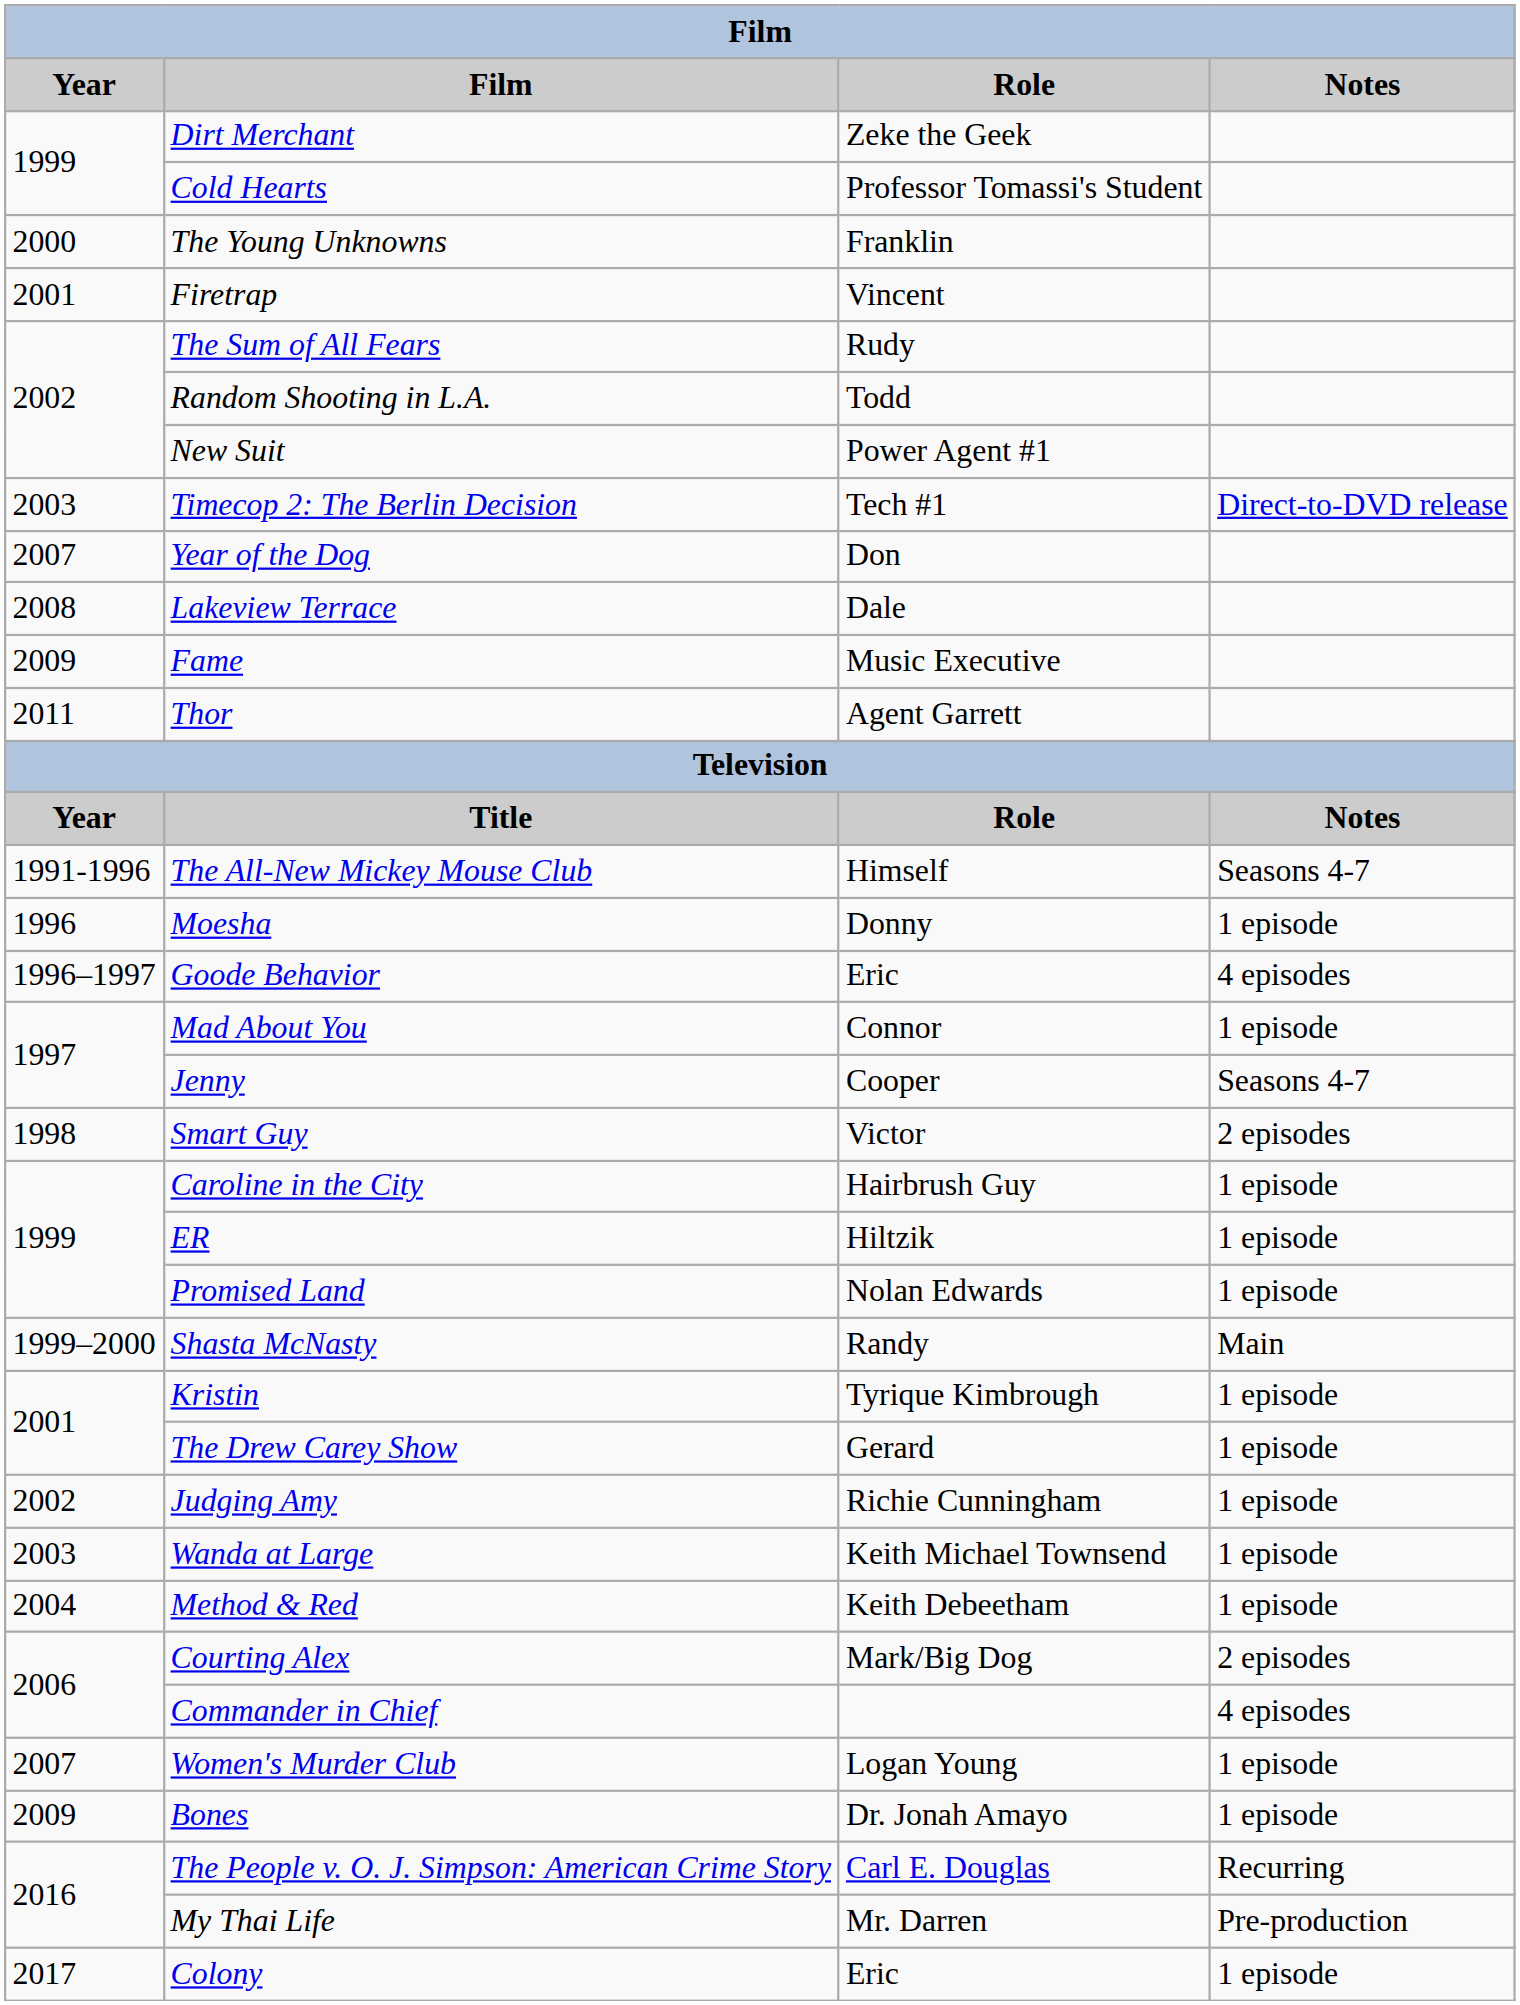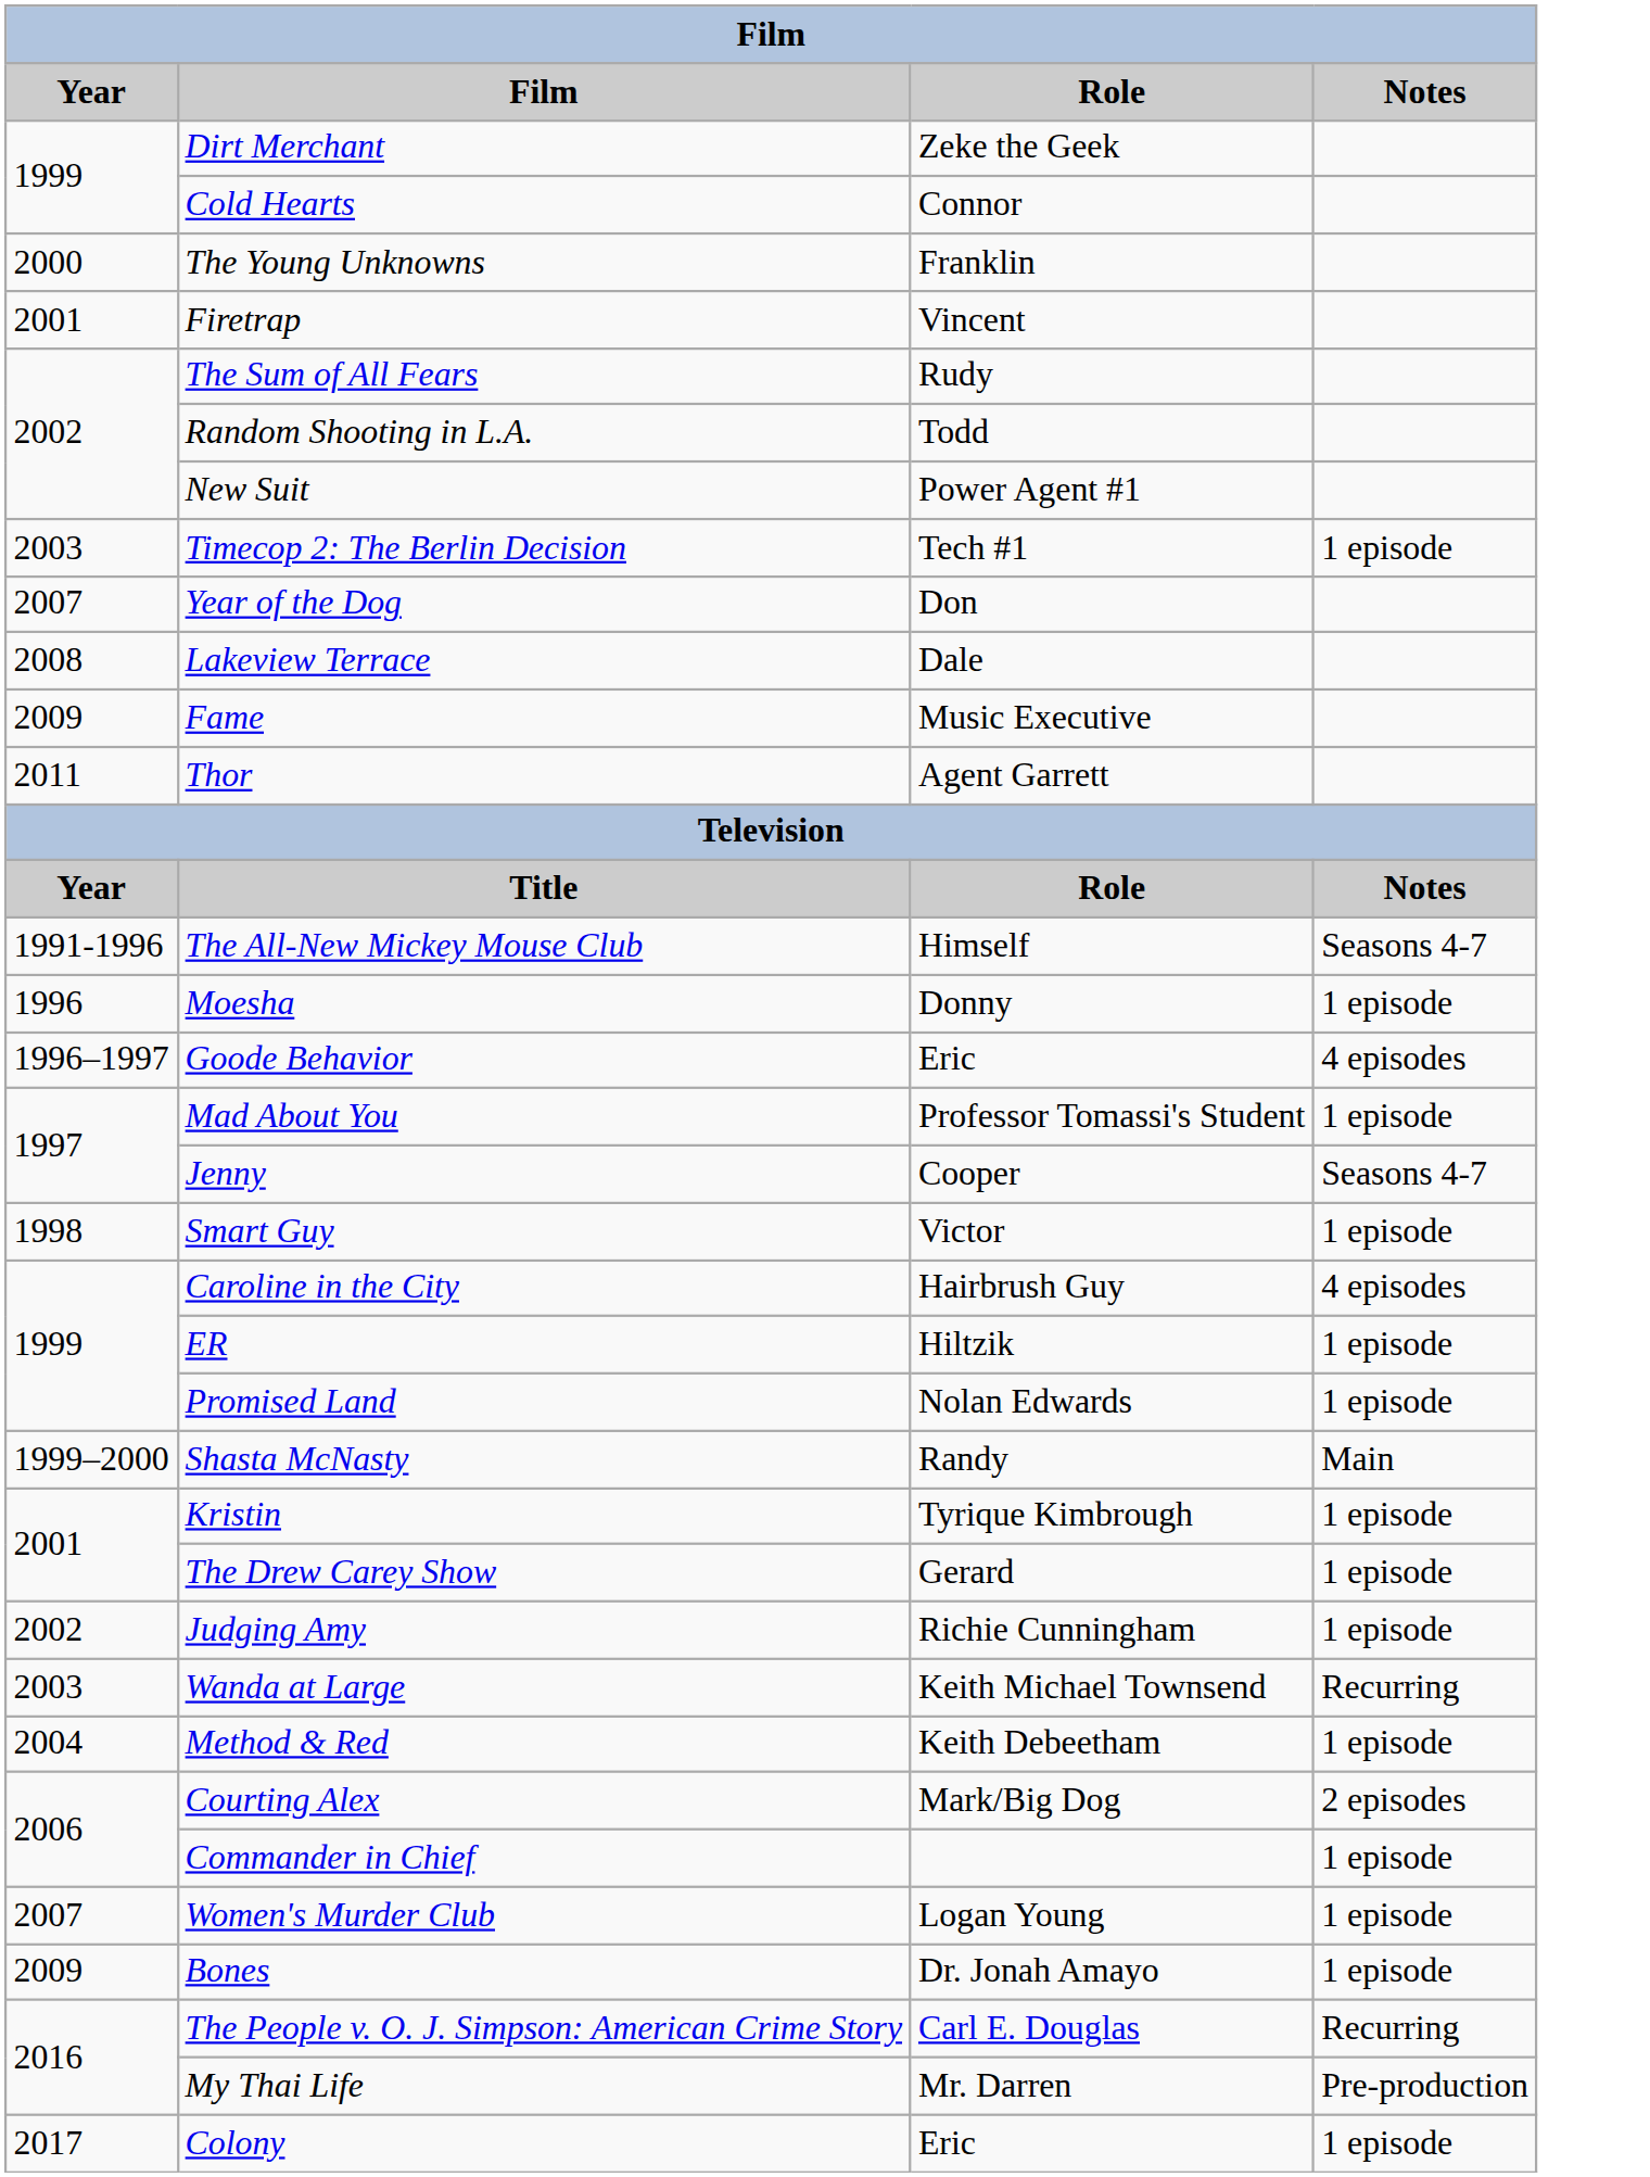Cold Hearts | Role: Professor Tomassi's Student -> Connor
Timecop 2: The Berlin Decision | Notes: Direct-to-DVD release -> 1 episode
Mad About You | Role: Connor -> Professor Tomassi's Student
Smart Guy | Notes: 2 episodes -> 1 episode
Caroline in the City | Notes: 1 episode -> 4 episodes
Wanda at Large | Notes: 1 episode -> Recurring
Commander in Chief | Notes: 4 episodes -> 1 episode
